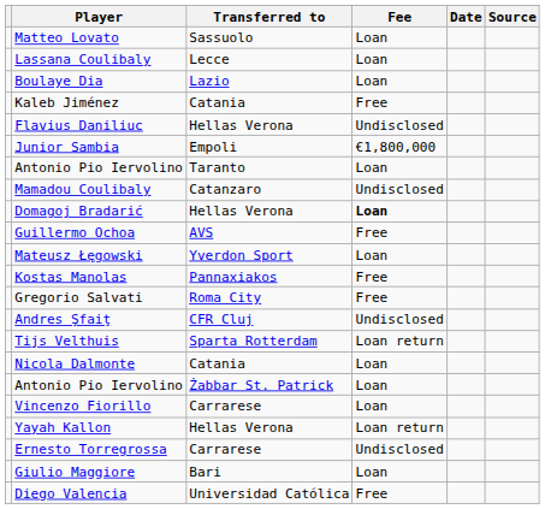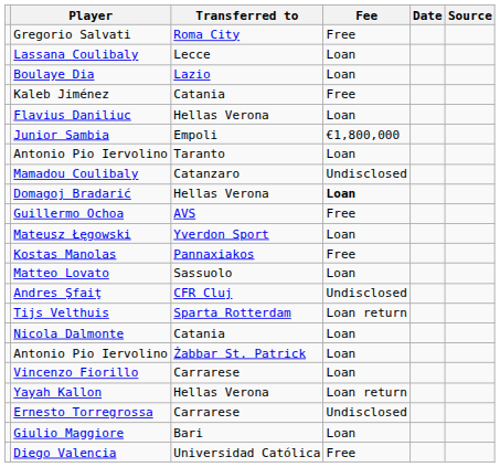rows swapped: Matteo Lovato <-> Gregorio Salvati
Flavius Daniliuc | Fee: Undisclosed -> Loan
